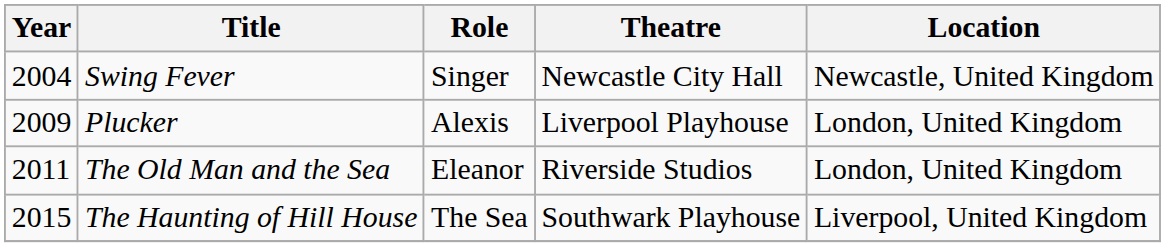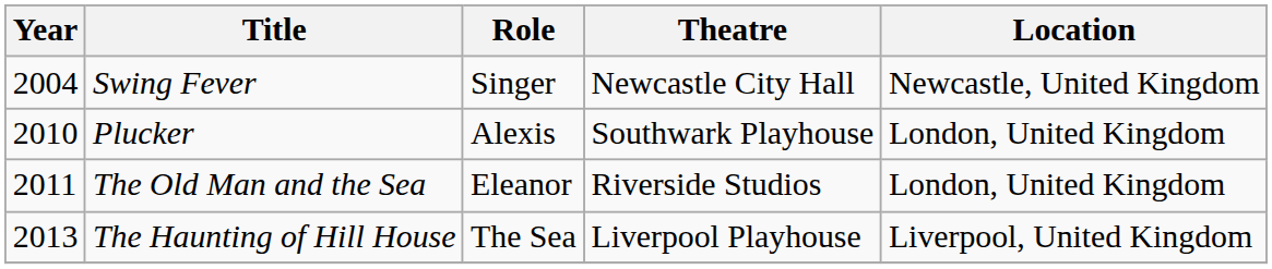Plucker | Year: 2009 -> 2010
Plucker | Theatre: Liverpool Playhouse -> Southwark Playhouse
The Haunting of Hill House | Year: 2015 -> 2013
The Haunting of Hill House | Theatre: Southwark Playhouse -> Liverpool Playhouse
